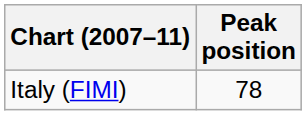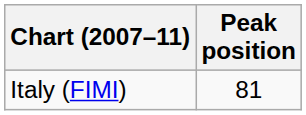Italy (FIMI) | Peak position: 78 -> 81
